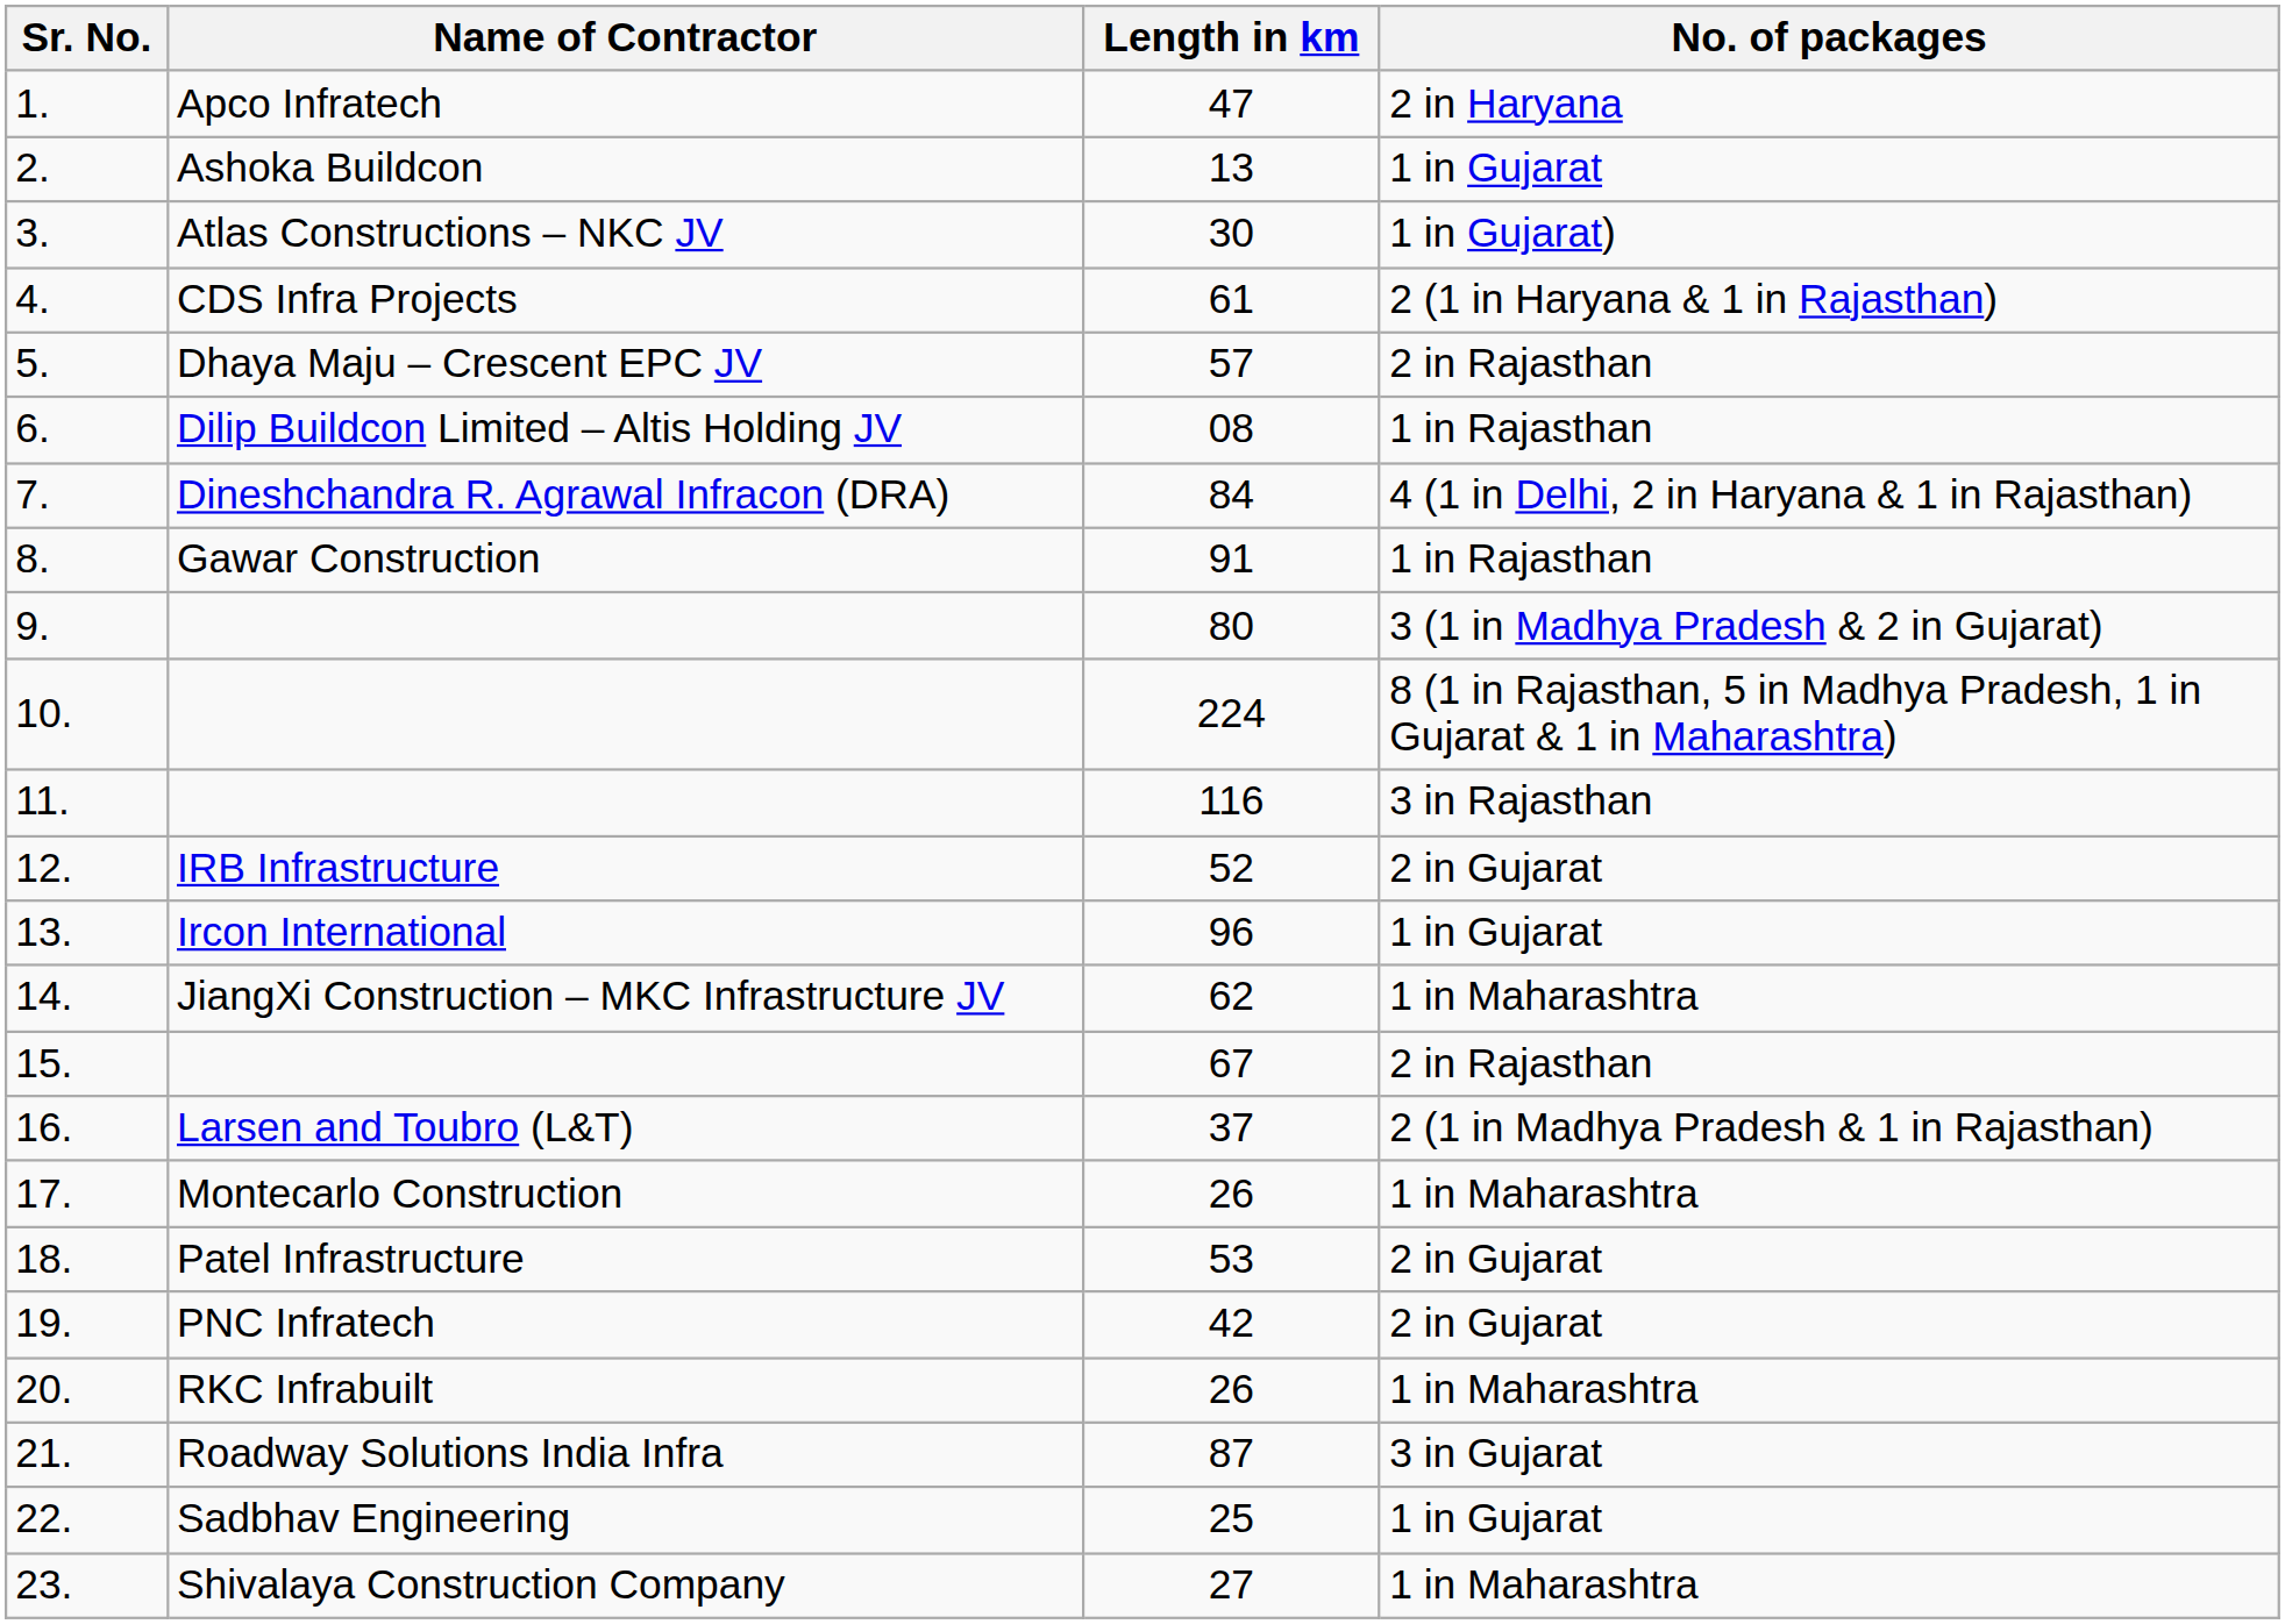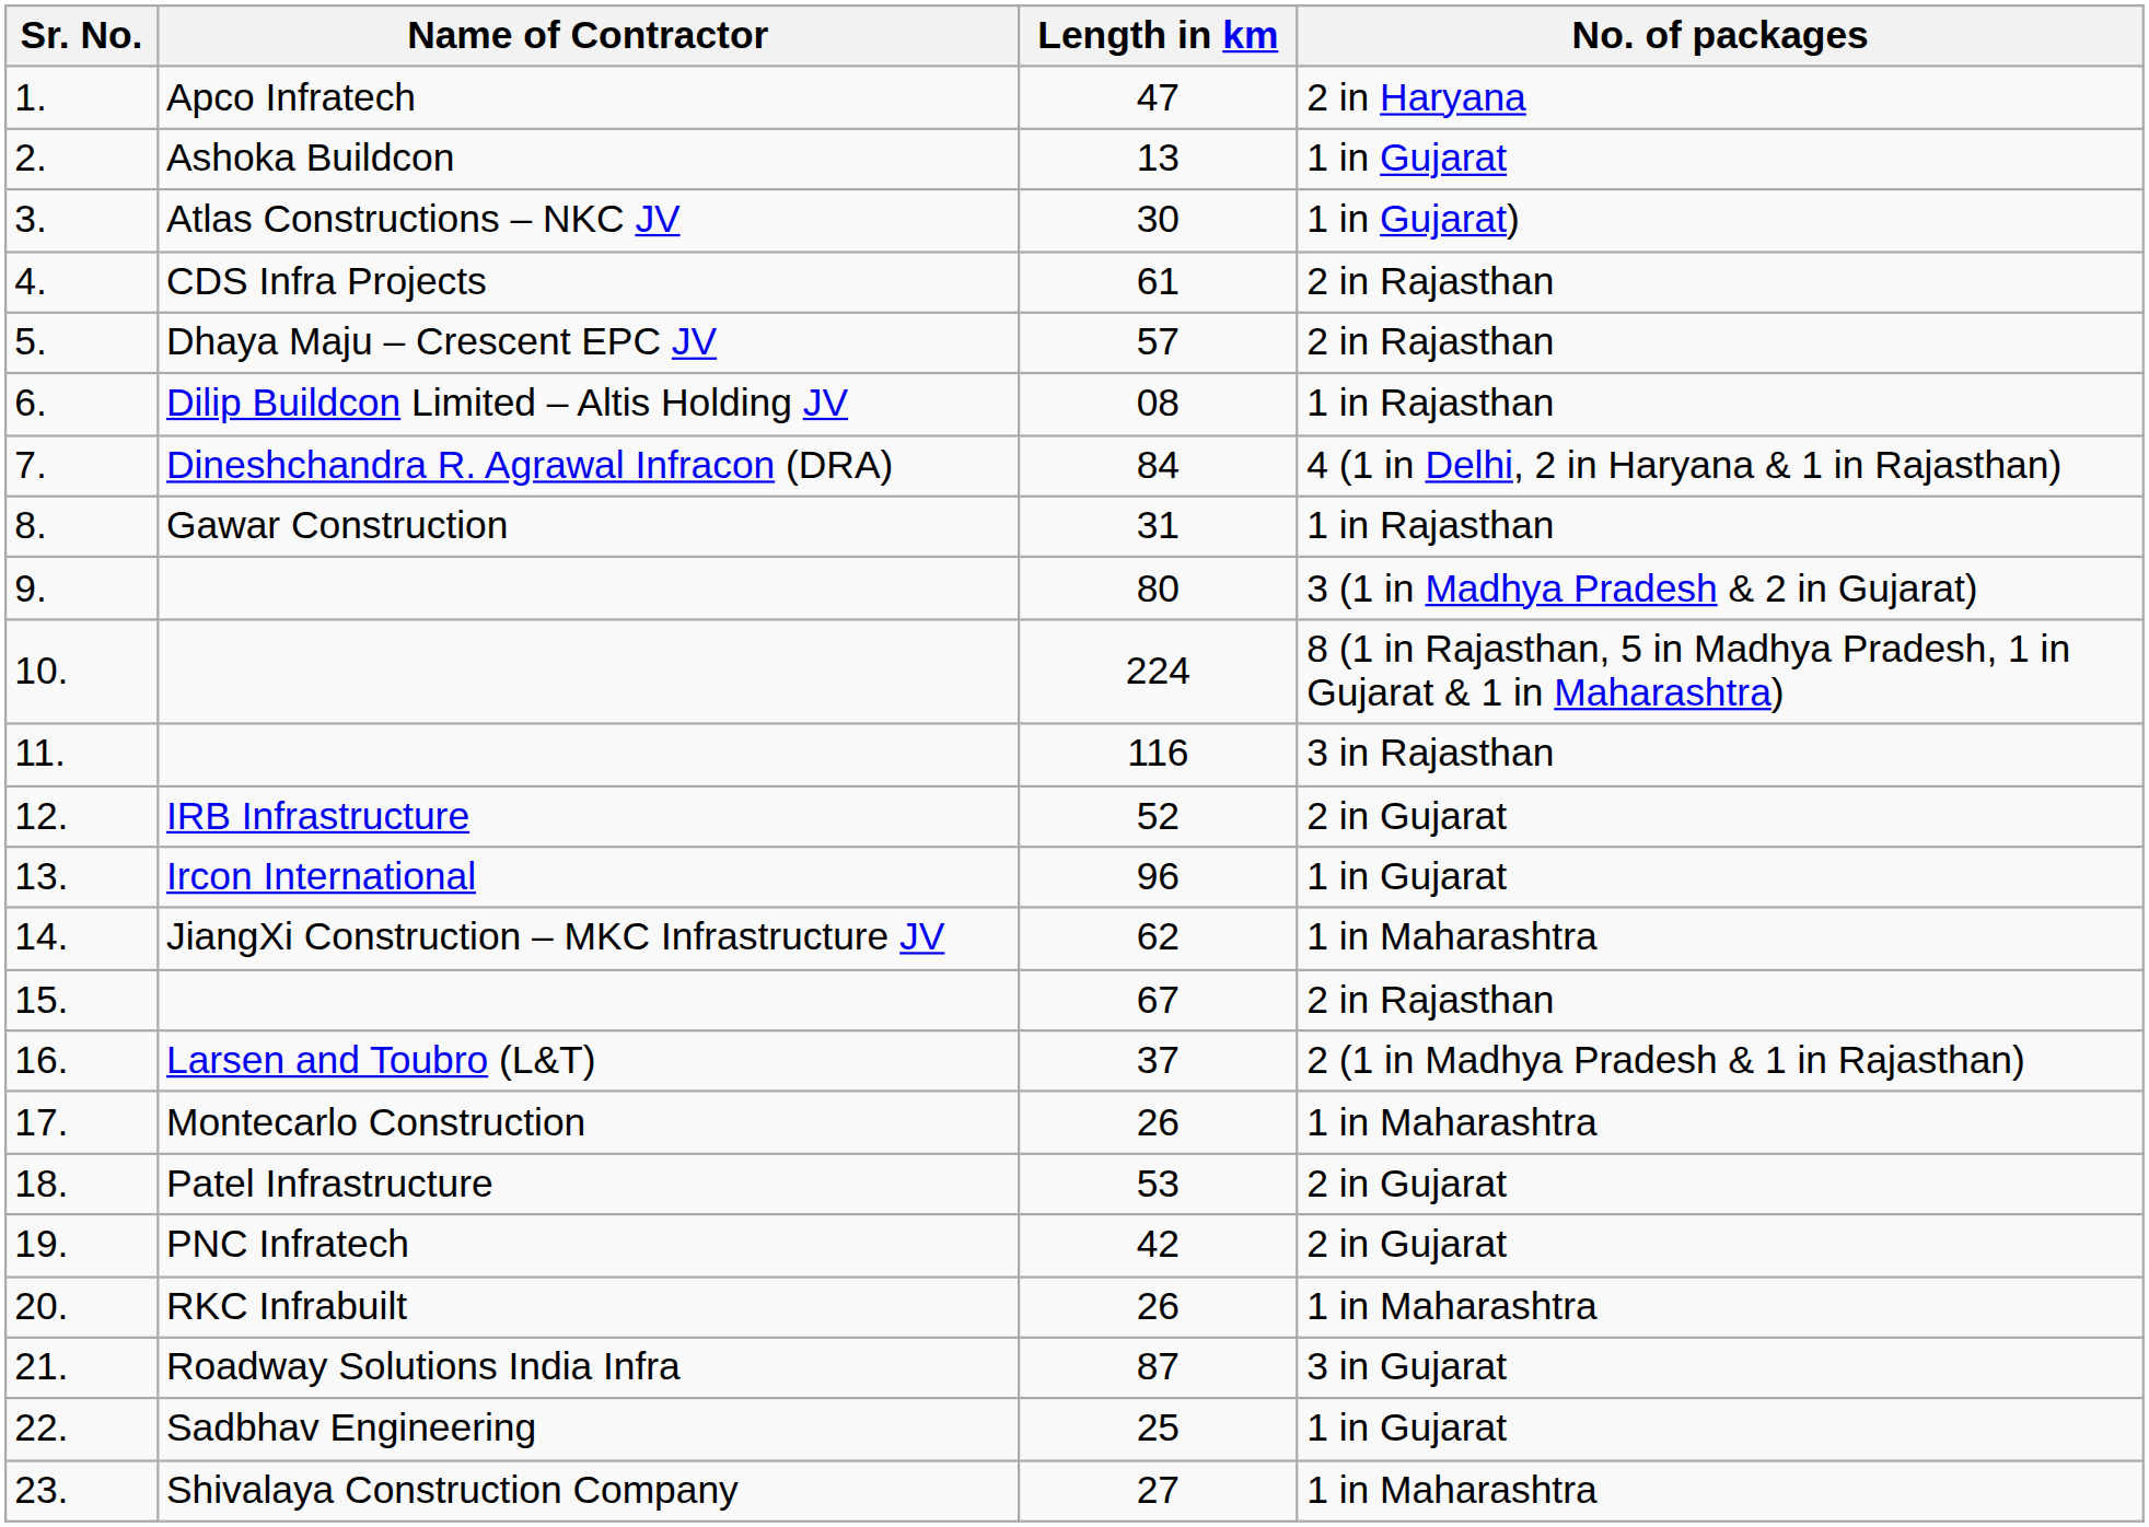4. | No. of packages: 2 (1 in Haryana & 1 in Rajasthan) -> 2 in Rajasthan
8. | Length in km: 91 -> 31
